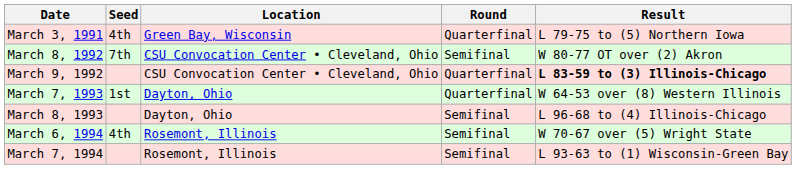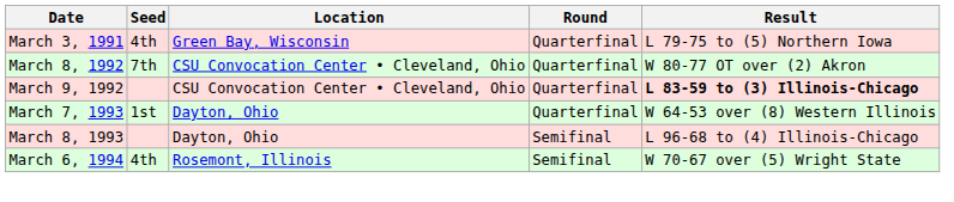March 8, 1992 | Round: Semifinal -> Quarterfinal
- row: March 7, 1994 | Rosemont, Illinois | Semifinal | L 93-63 to (1) Wisconsin-Green Bay
